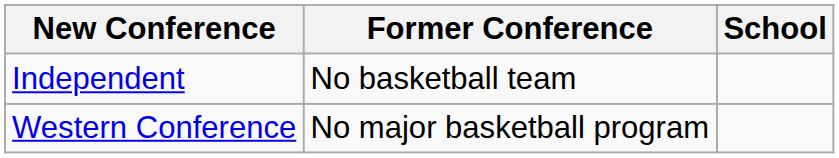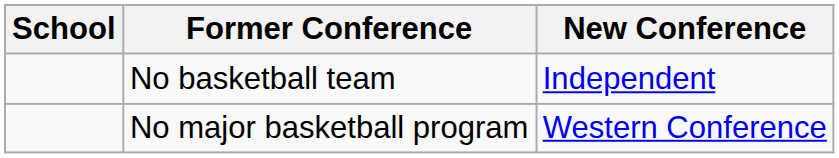columns swapped: School <-> New Conference
